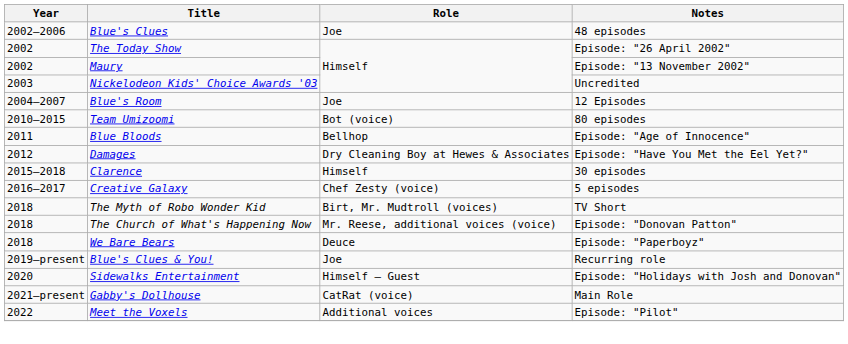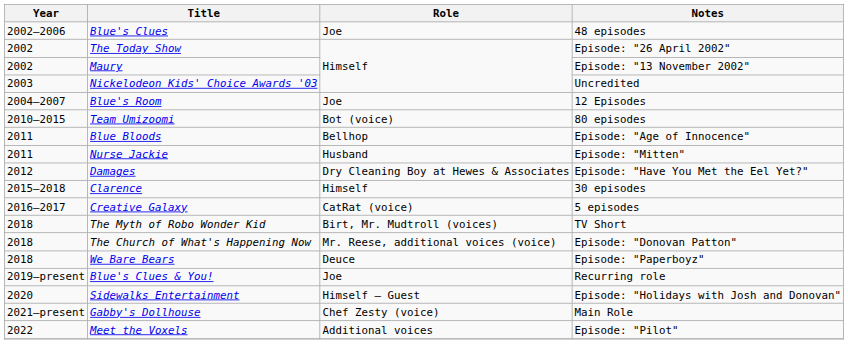+ row: 2011 | Nurse Jackie | Husband | Episode: "Mitten"
Creative Galaxy | Role: Chef Zesty (voice) -> CatRat (voice)
Gabby's Dollhouse | Role: CatRat (voice) -> Chef Zesty (voice)
